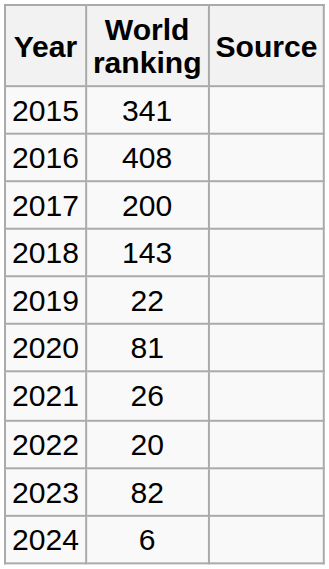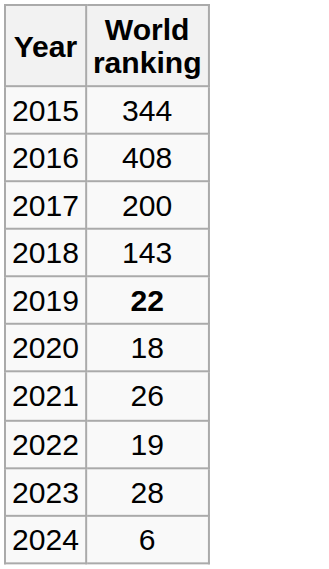- column: Source
2015 | World ranking: 341 -> 344
2019 | World ranking: normal -> bold
2020 | World ranking: 81 -> 18
2022 | World ranking: 20 -> 19
2023 | World ranking: 82 -> 28
